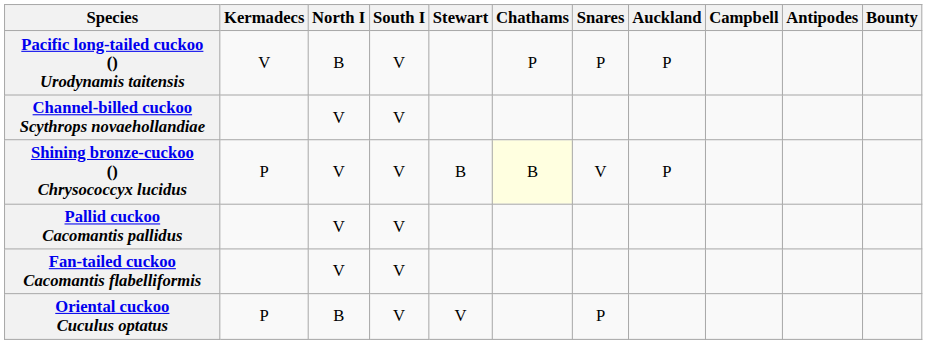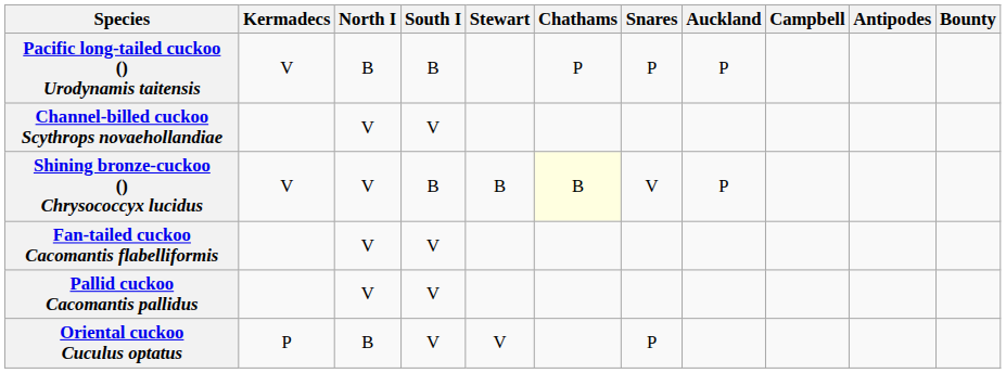Pacific long-tailed cuckoo () Urodynamis taitensis | South I: V -> B
Shining bronze-cuckoo () Chrysococcyx lucidus | Kermadecs: P -> V
Shining bronze-cuckoo () Chrysococcyx lucidus | South I: V -> B
rows swapped: Pallid cuckoo Cacomantis pallidus <-> Fan-tailed cuckoo Cacomantis flabelliformis
